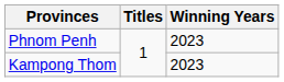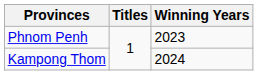Kampong Thom | Winning Years: 2023 -> 2024
